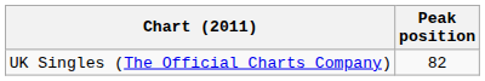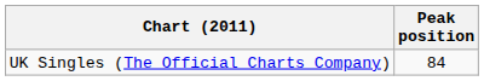UK Singles (The Official Charts Company) | Peak position: 82 -> 84
